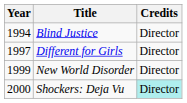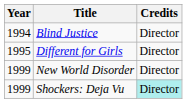Different for Girls | Year: 1997 -> 1995
Shockers: Deja Vu | Year: 2000 -> 1999
